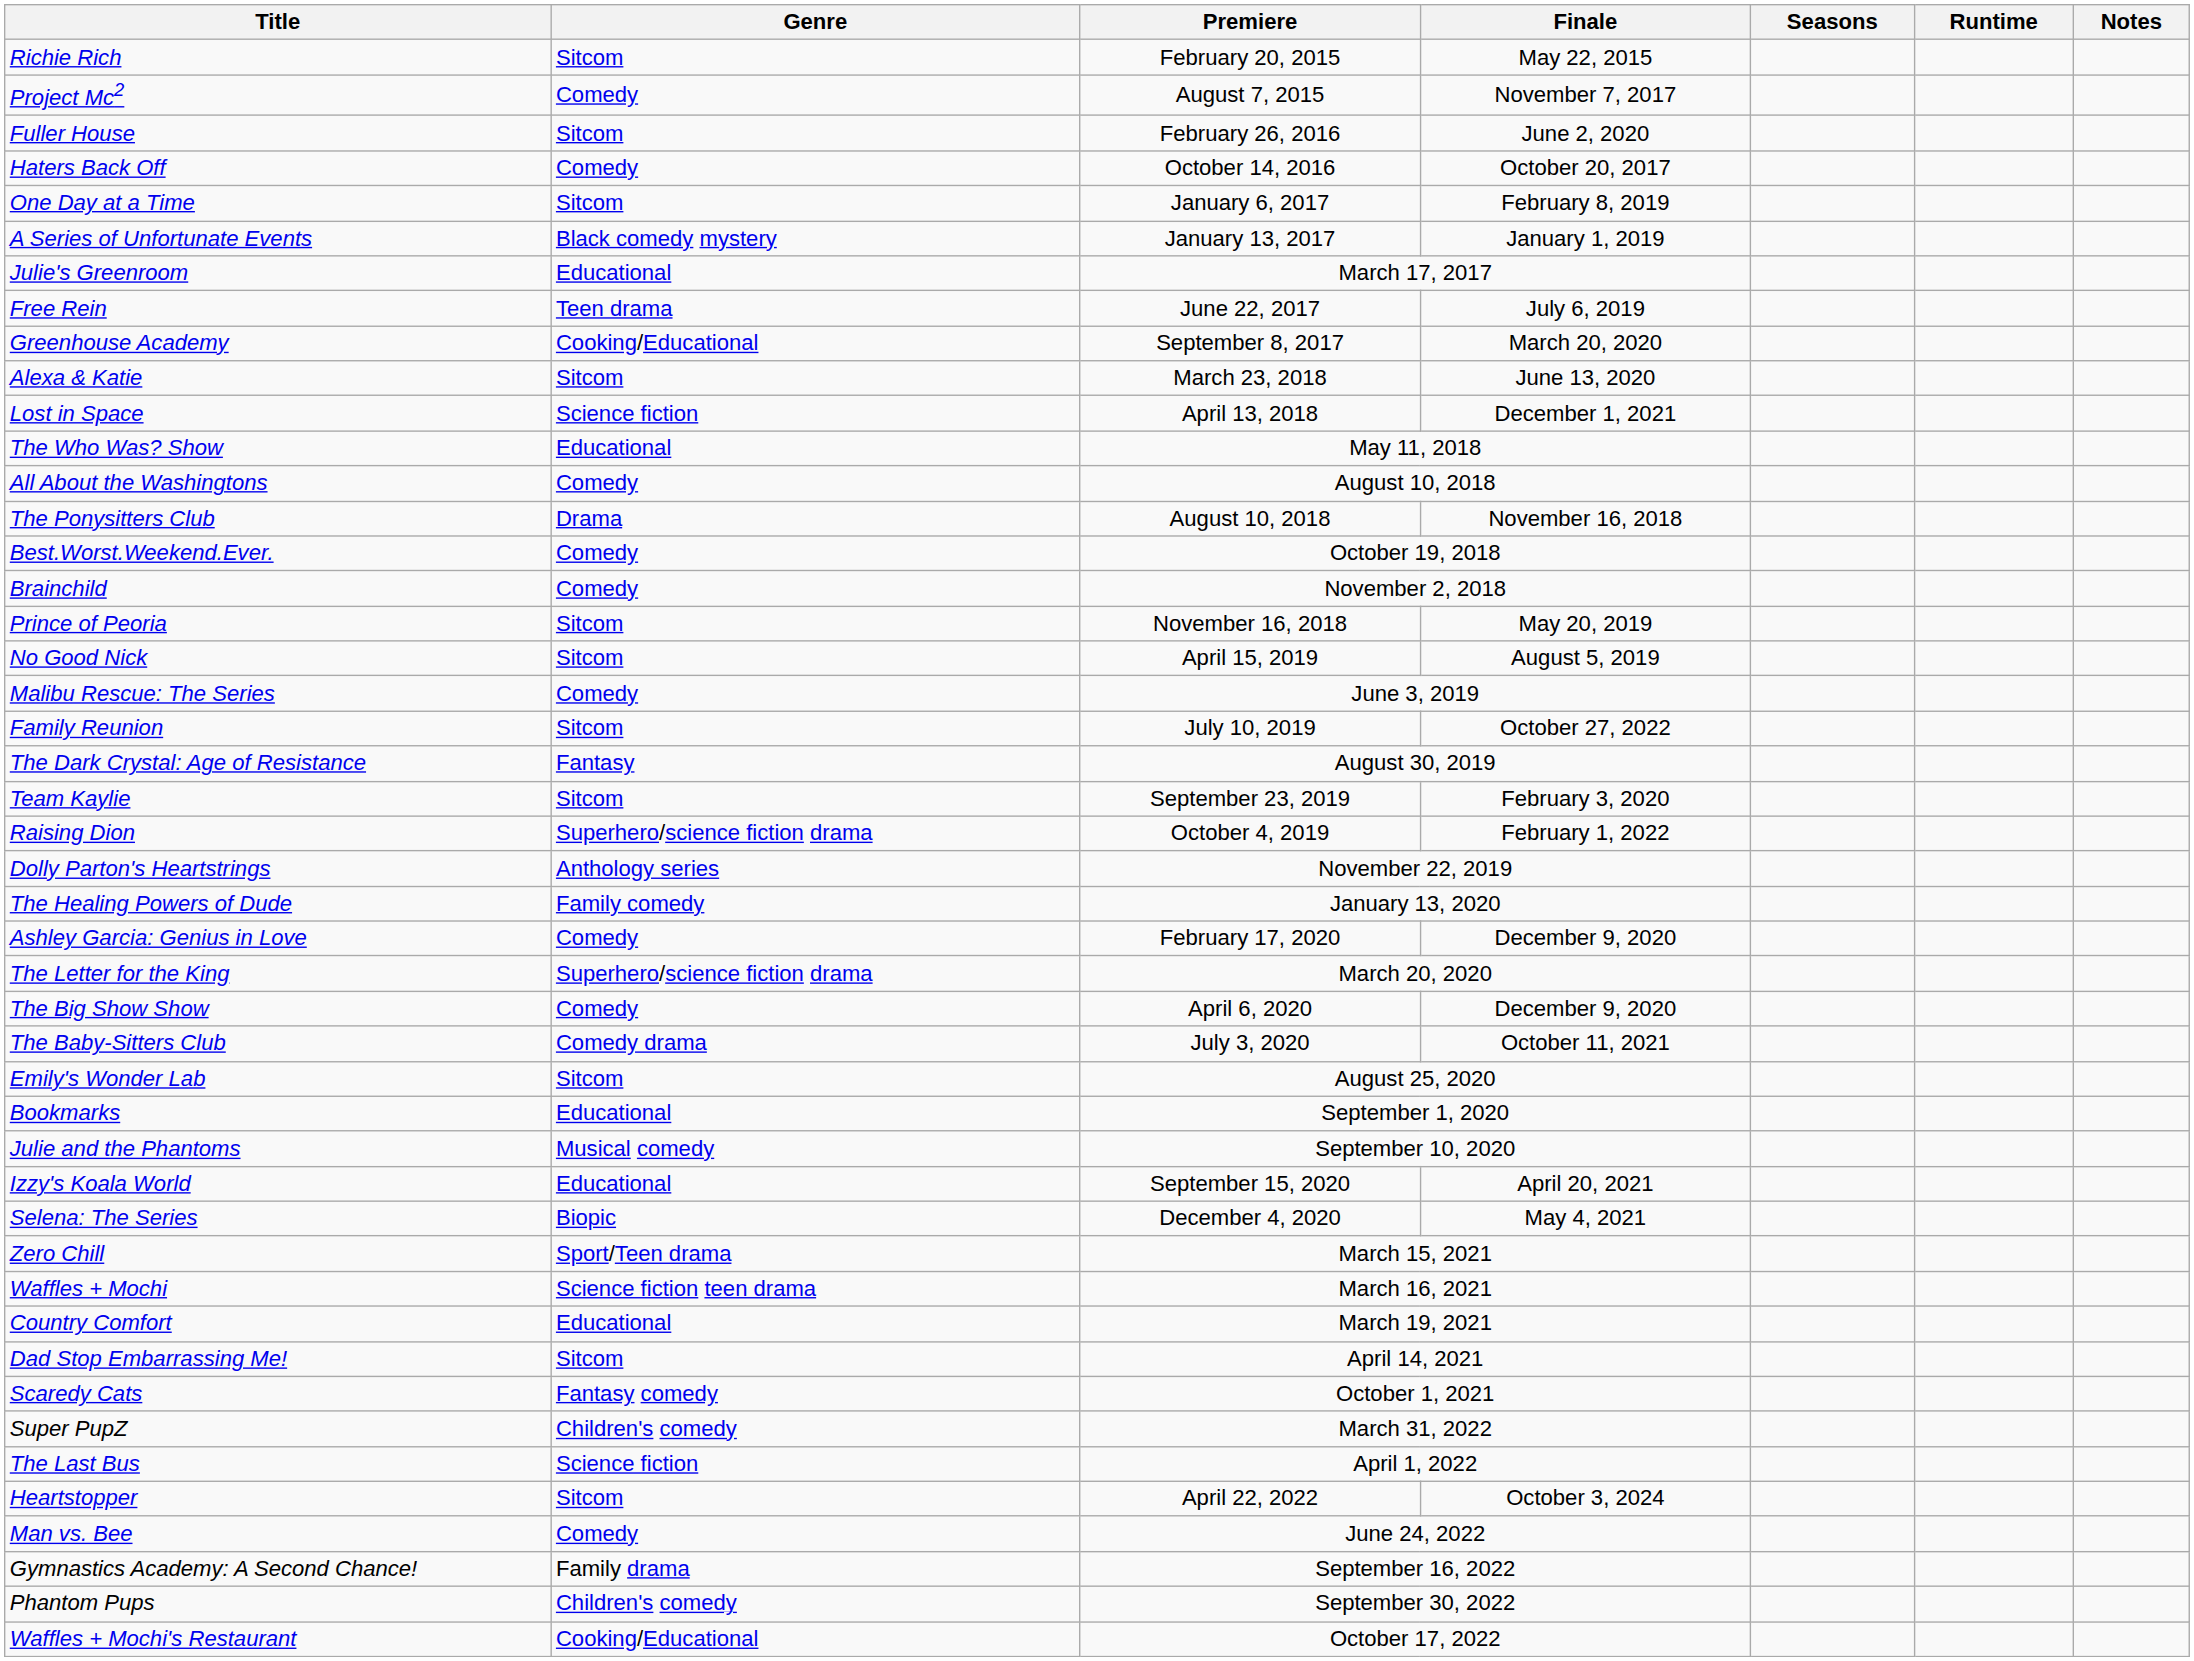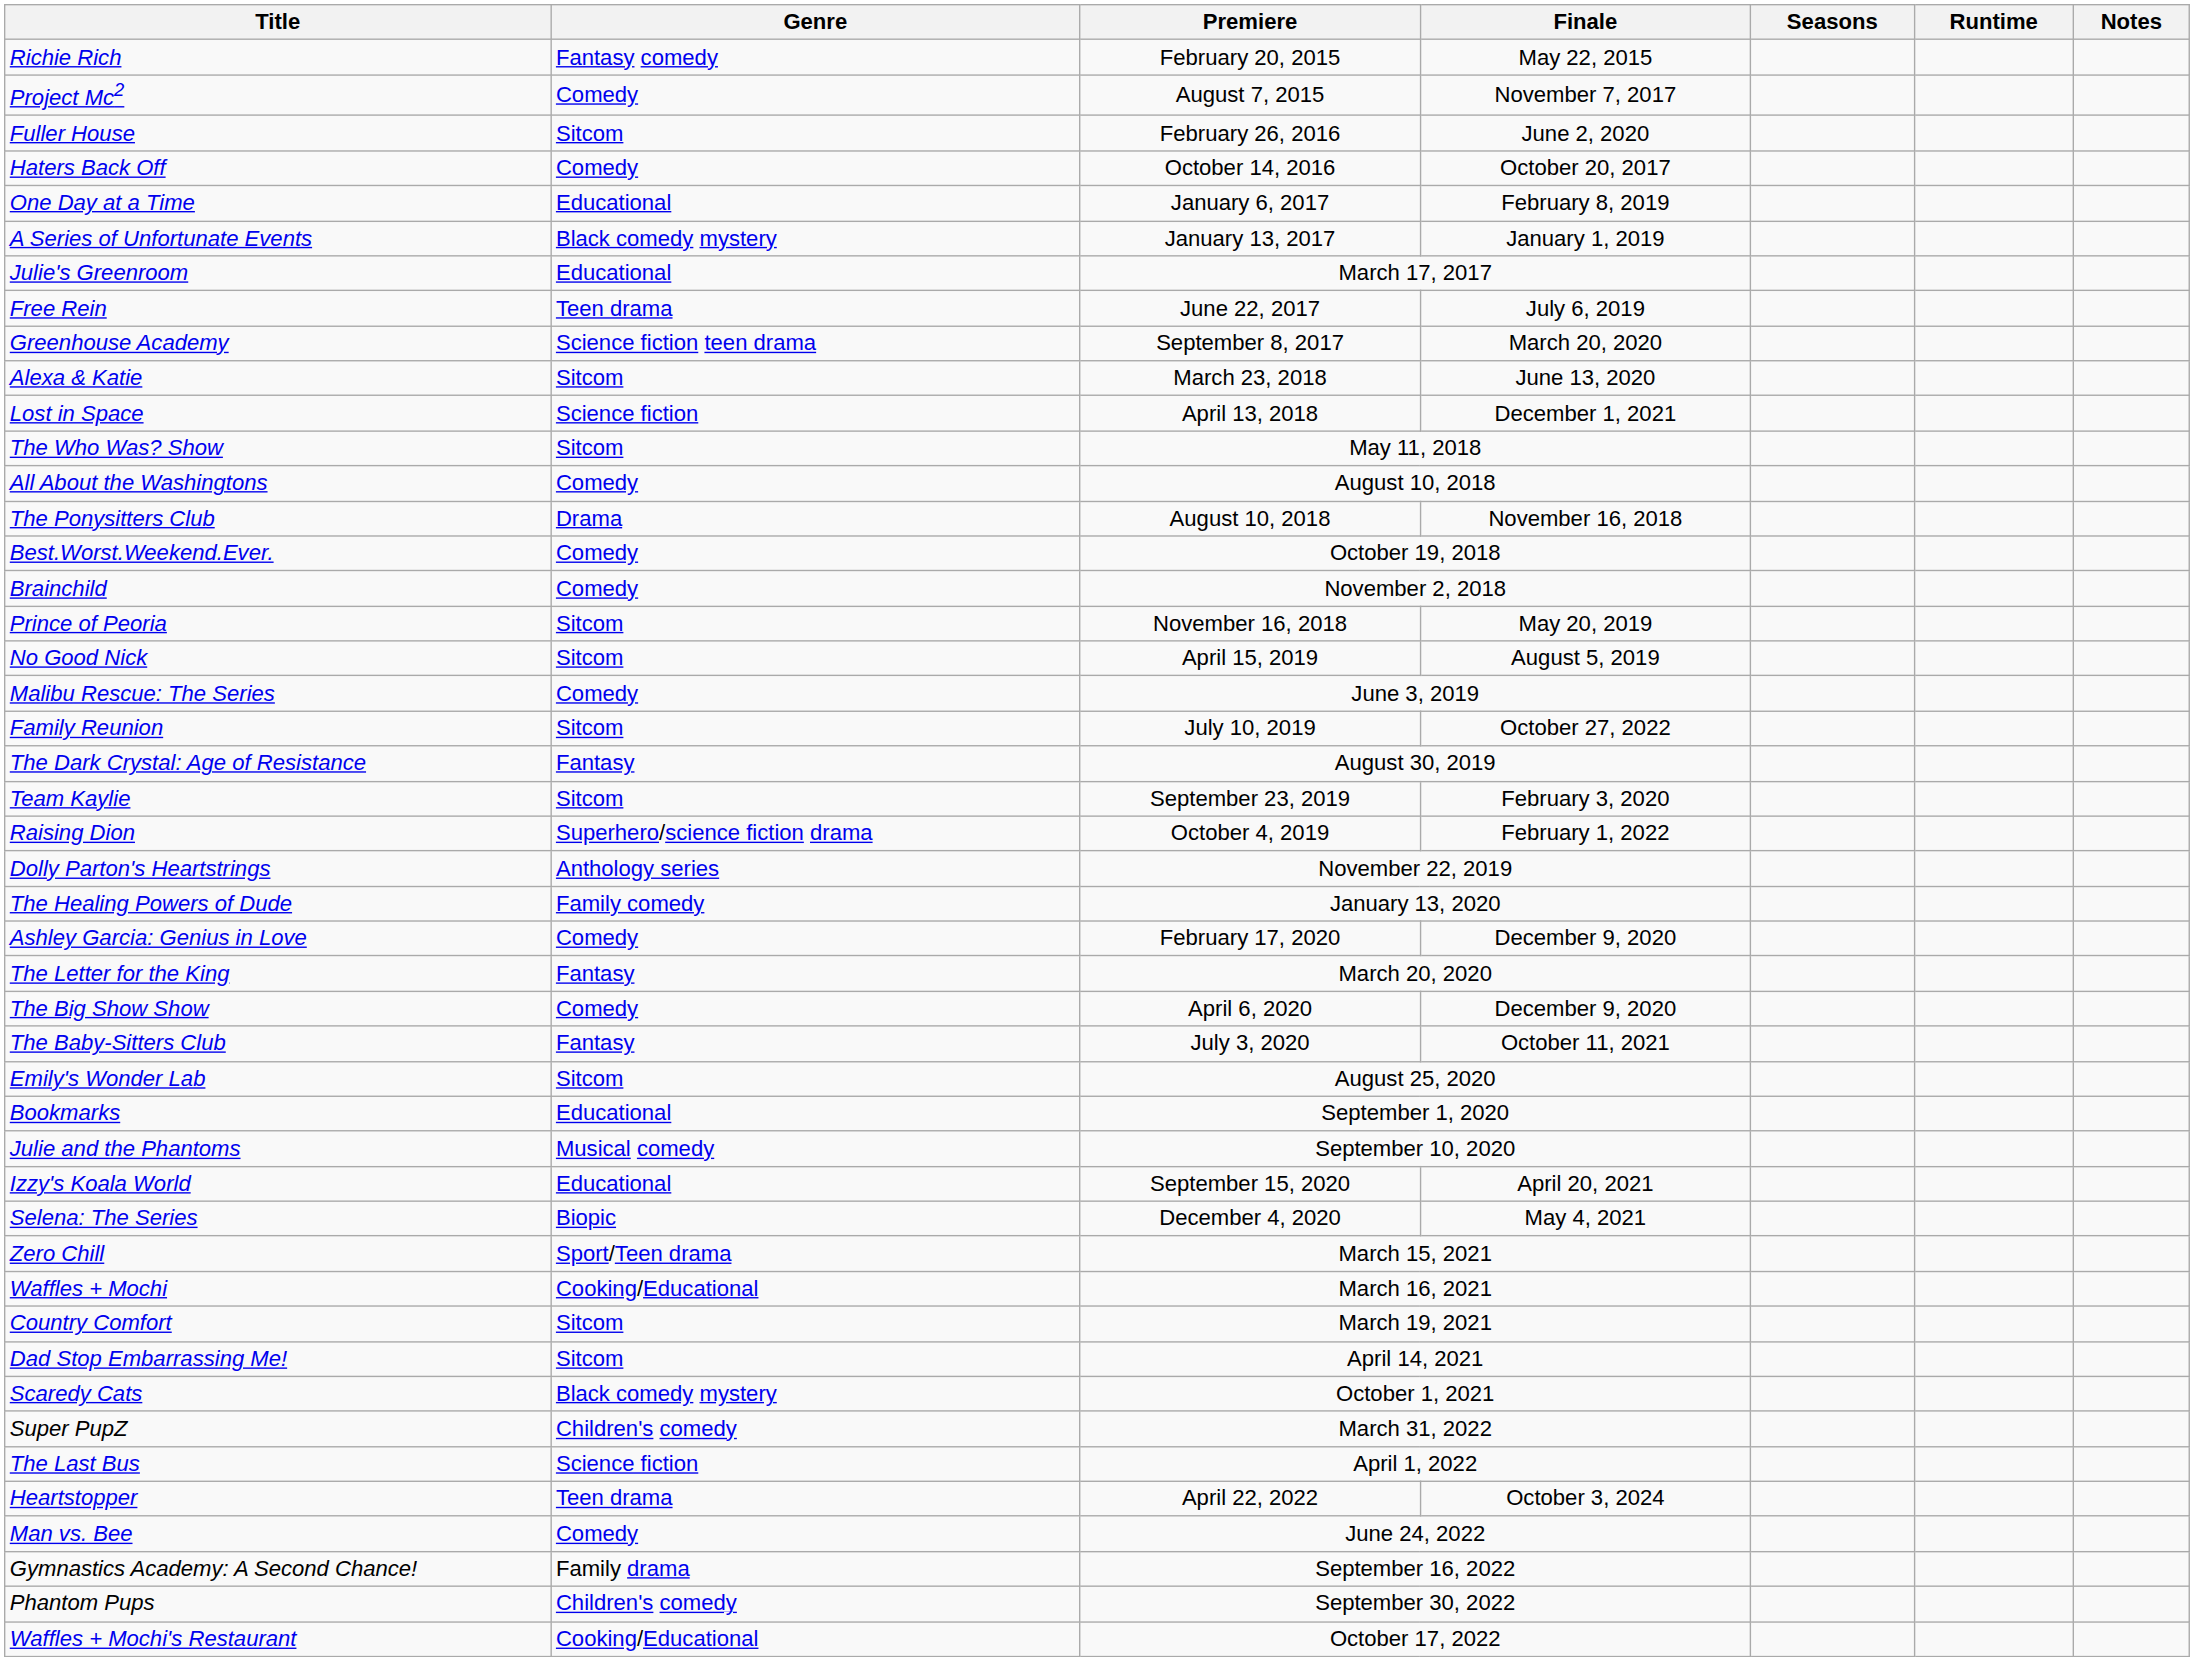Richie Rich | Genre: Sitcom -> Fantasy comedy
One Day at a Time | Genre: Sitcom -> Educational
Greenhouse Academy | Genre: Cooking/Educational -> Science fiction teen drama
The Who Was? Show | Genre: Educational -> Sitcom
The Letter for the King | Genre: Superhero/science fiction drama -> Fantasy
The Baby-Sitters Club | Genre: Comedy drama -> Fantasy
Waffles + Mochi | Genre: Science fiction teen drama -> Cooking/Educational
Country Comfort | Genre: Educational -> Sitcom
Scaredy Cats | Genre: Fantasy comedy -> Black comedy mystery
Heartstopper | Genre: Sitcom -> Teen drama
